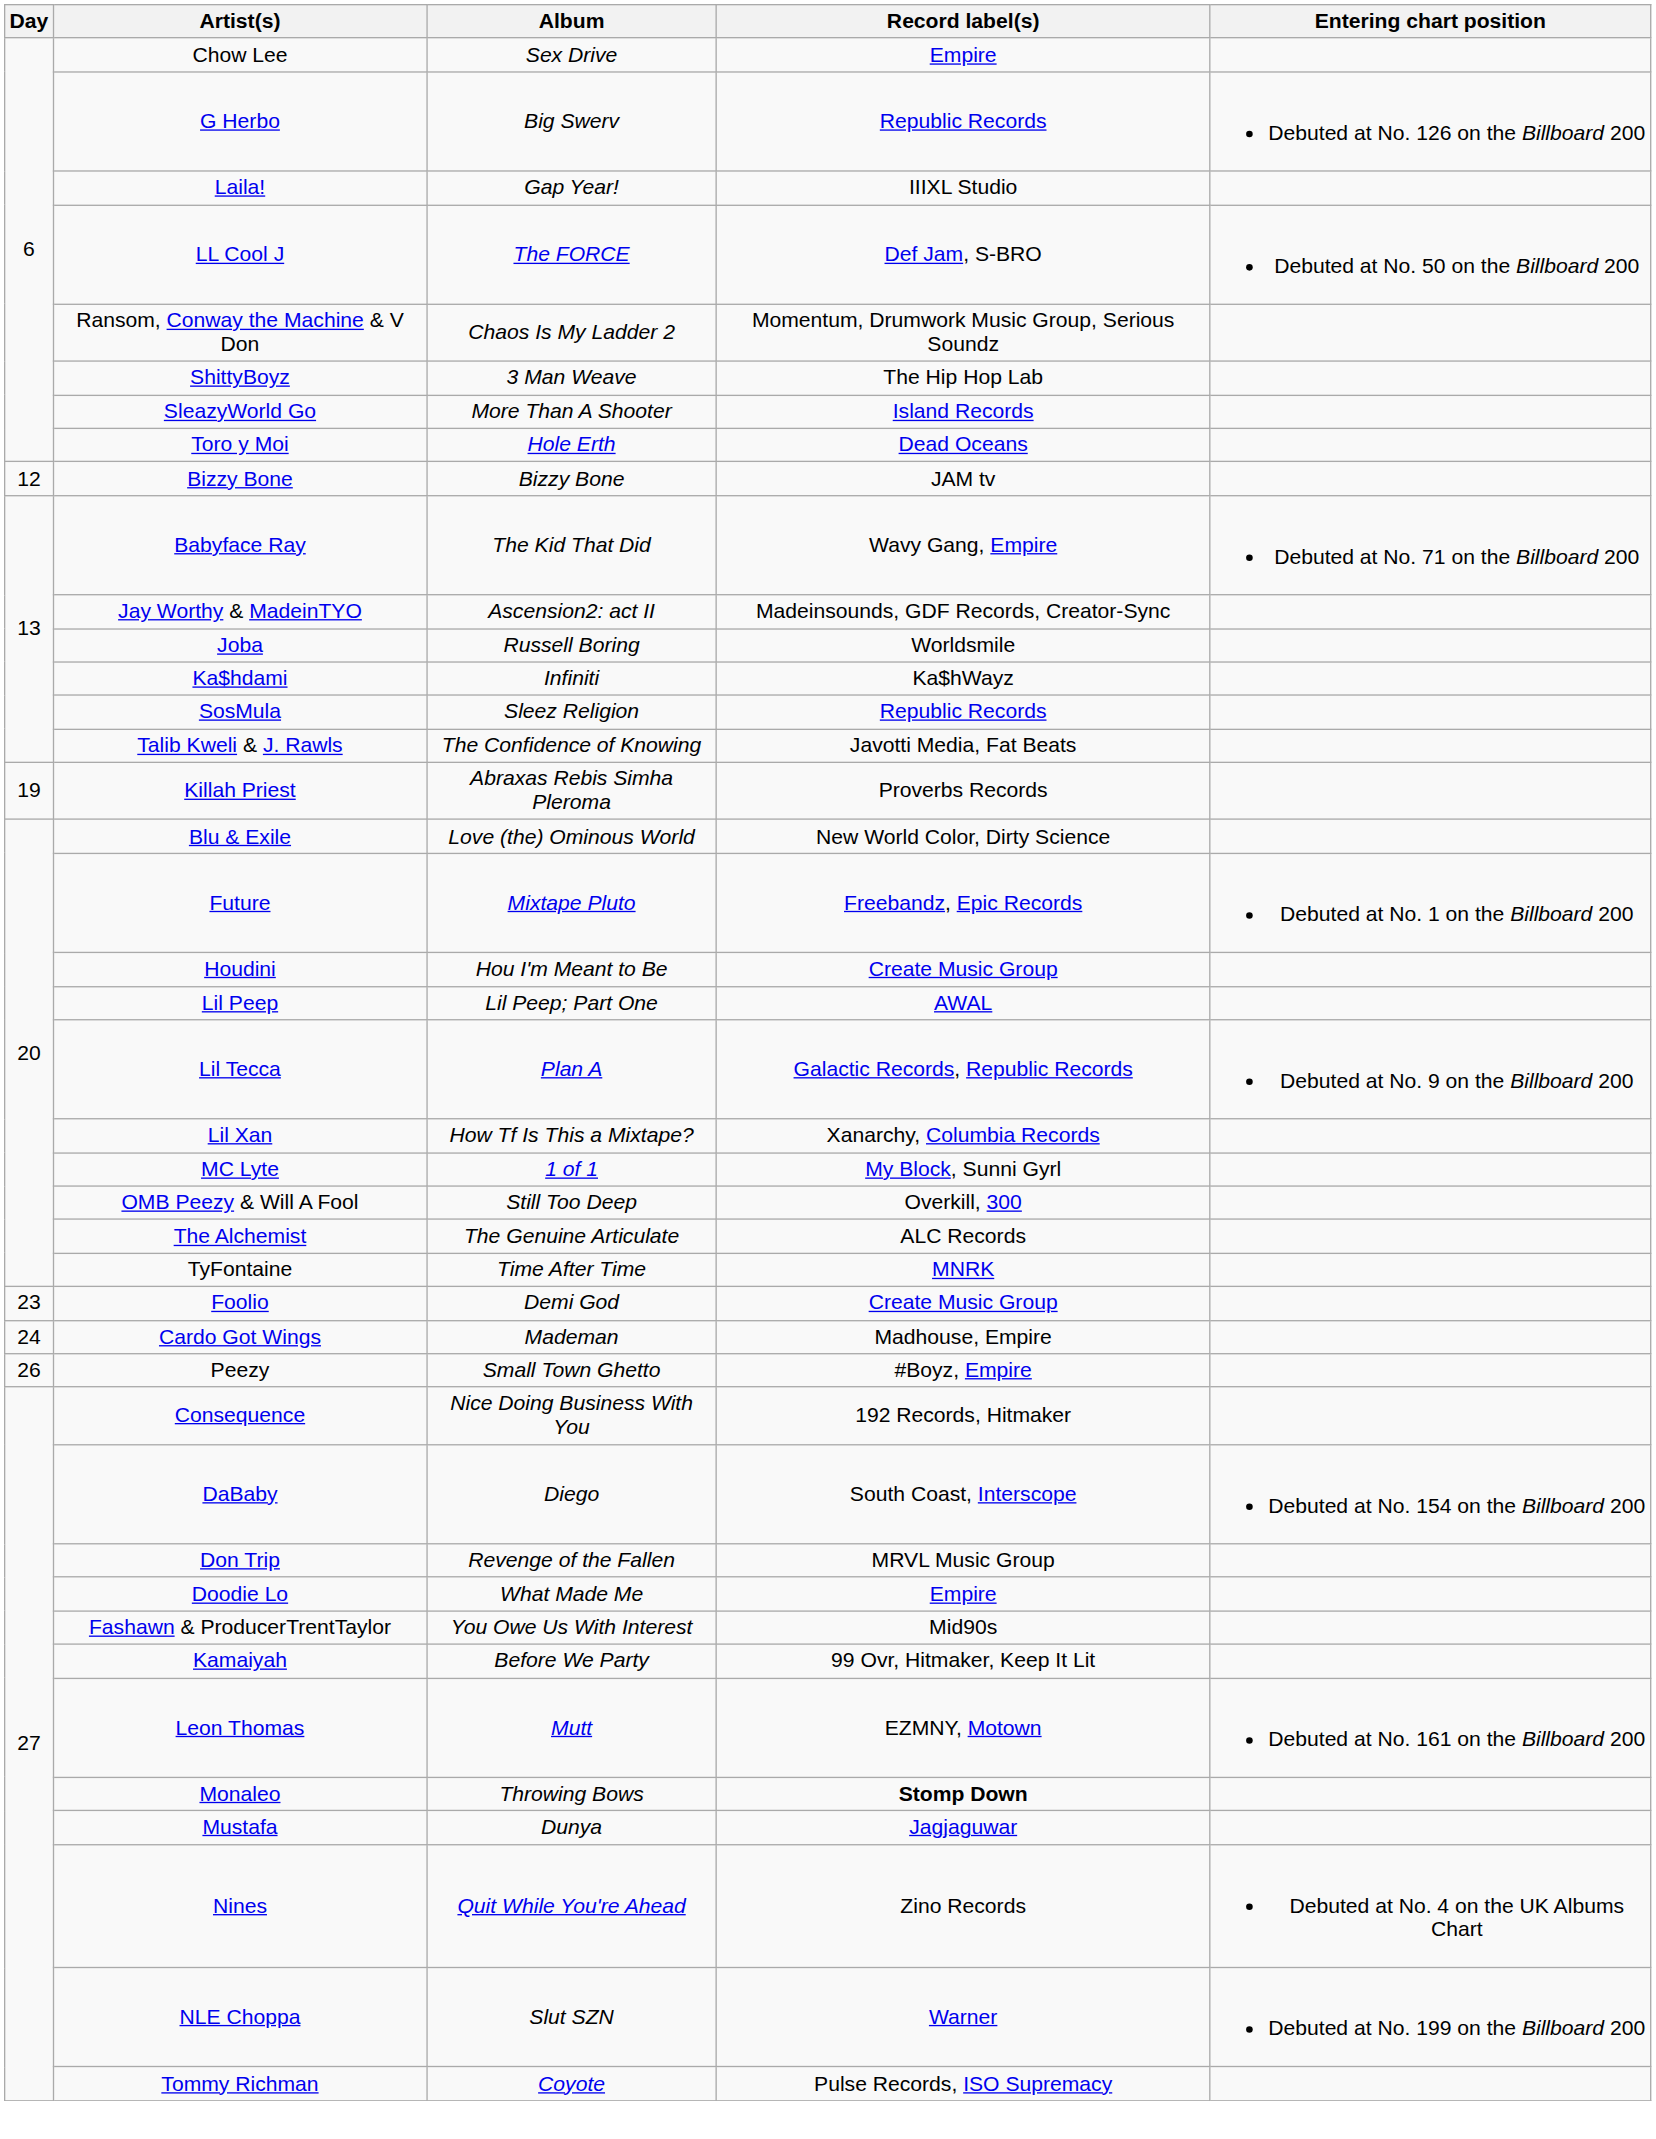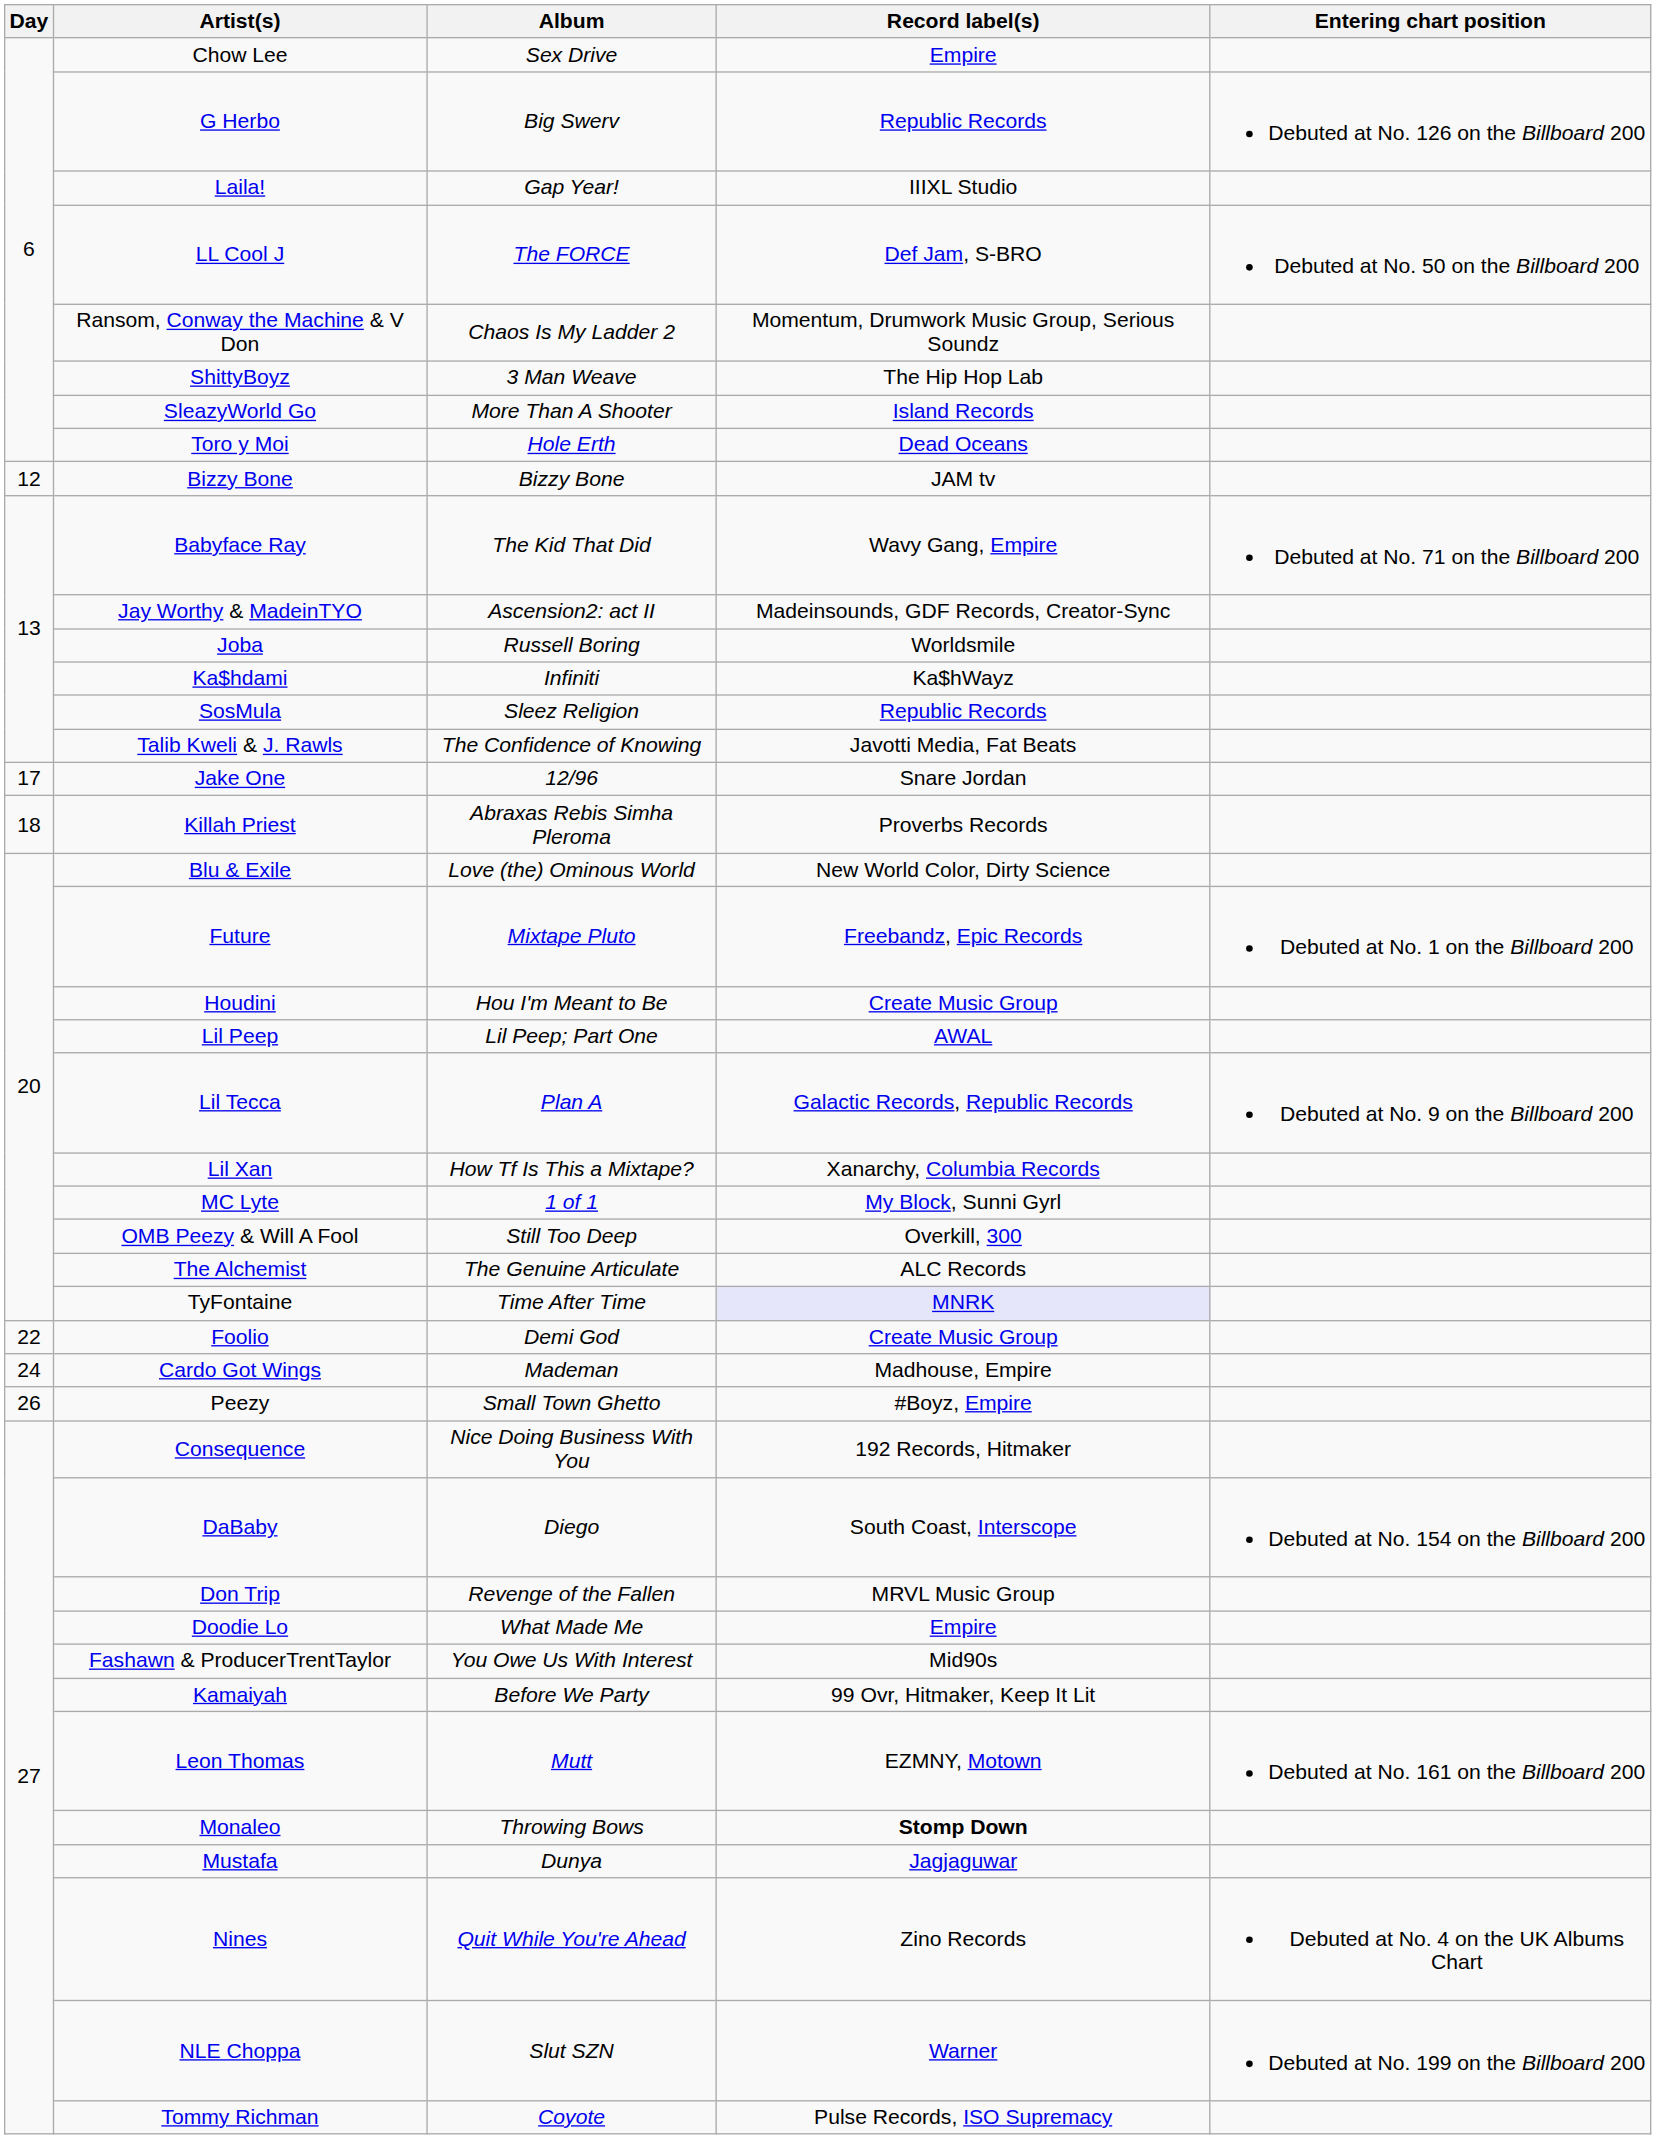+ row: 17 | Jake One | 12/96 | Snare Jordan
Killah Priest | Day: 19 -> 18
TyFontaine | Record label(s): no background -> lavender background
Foolio | Day: 23 -> 22
